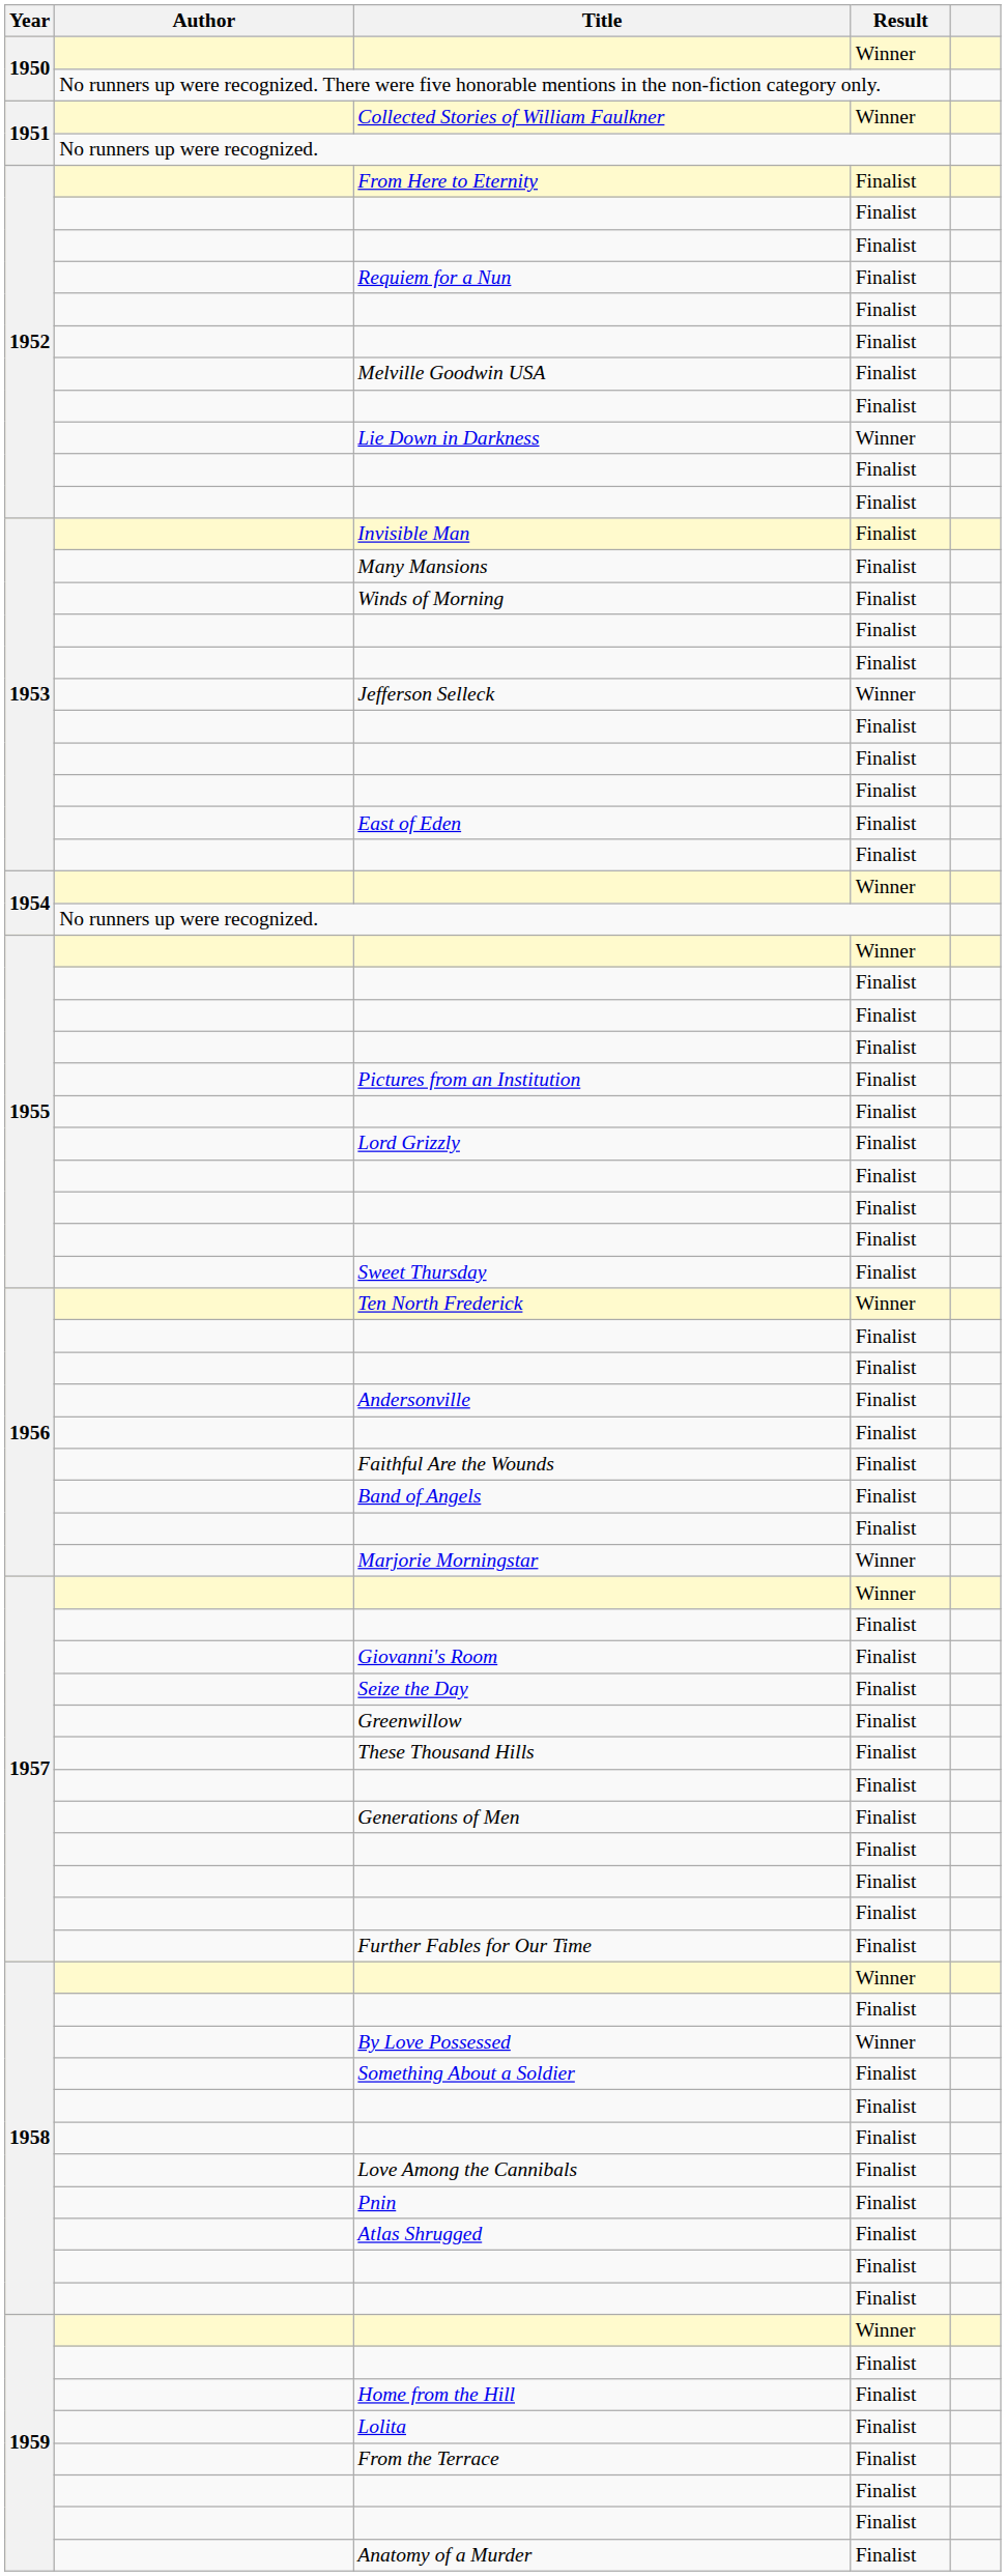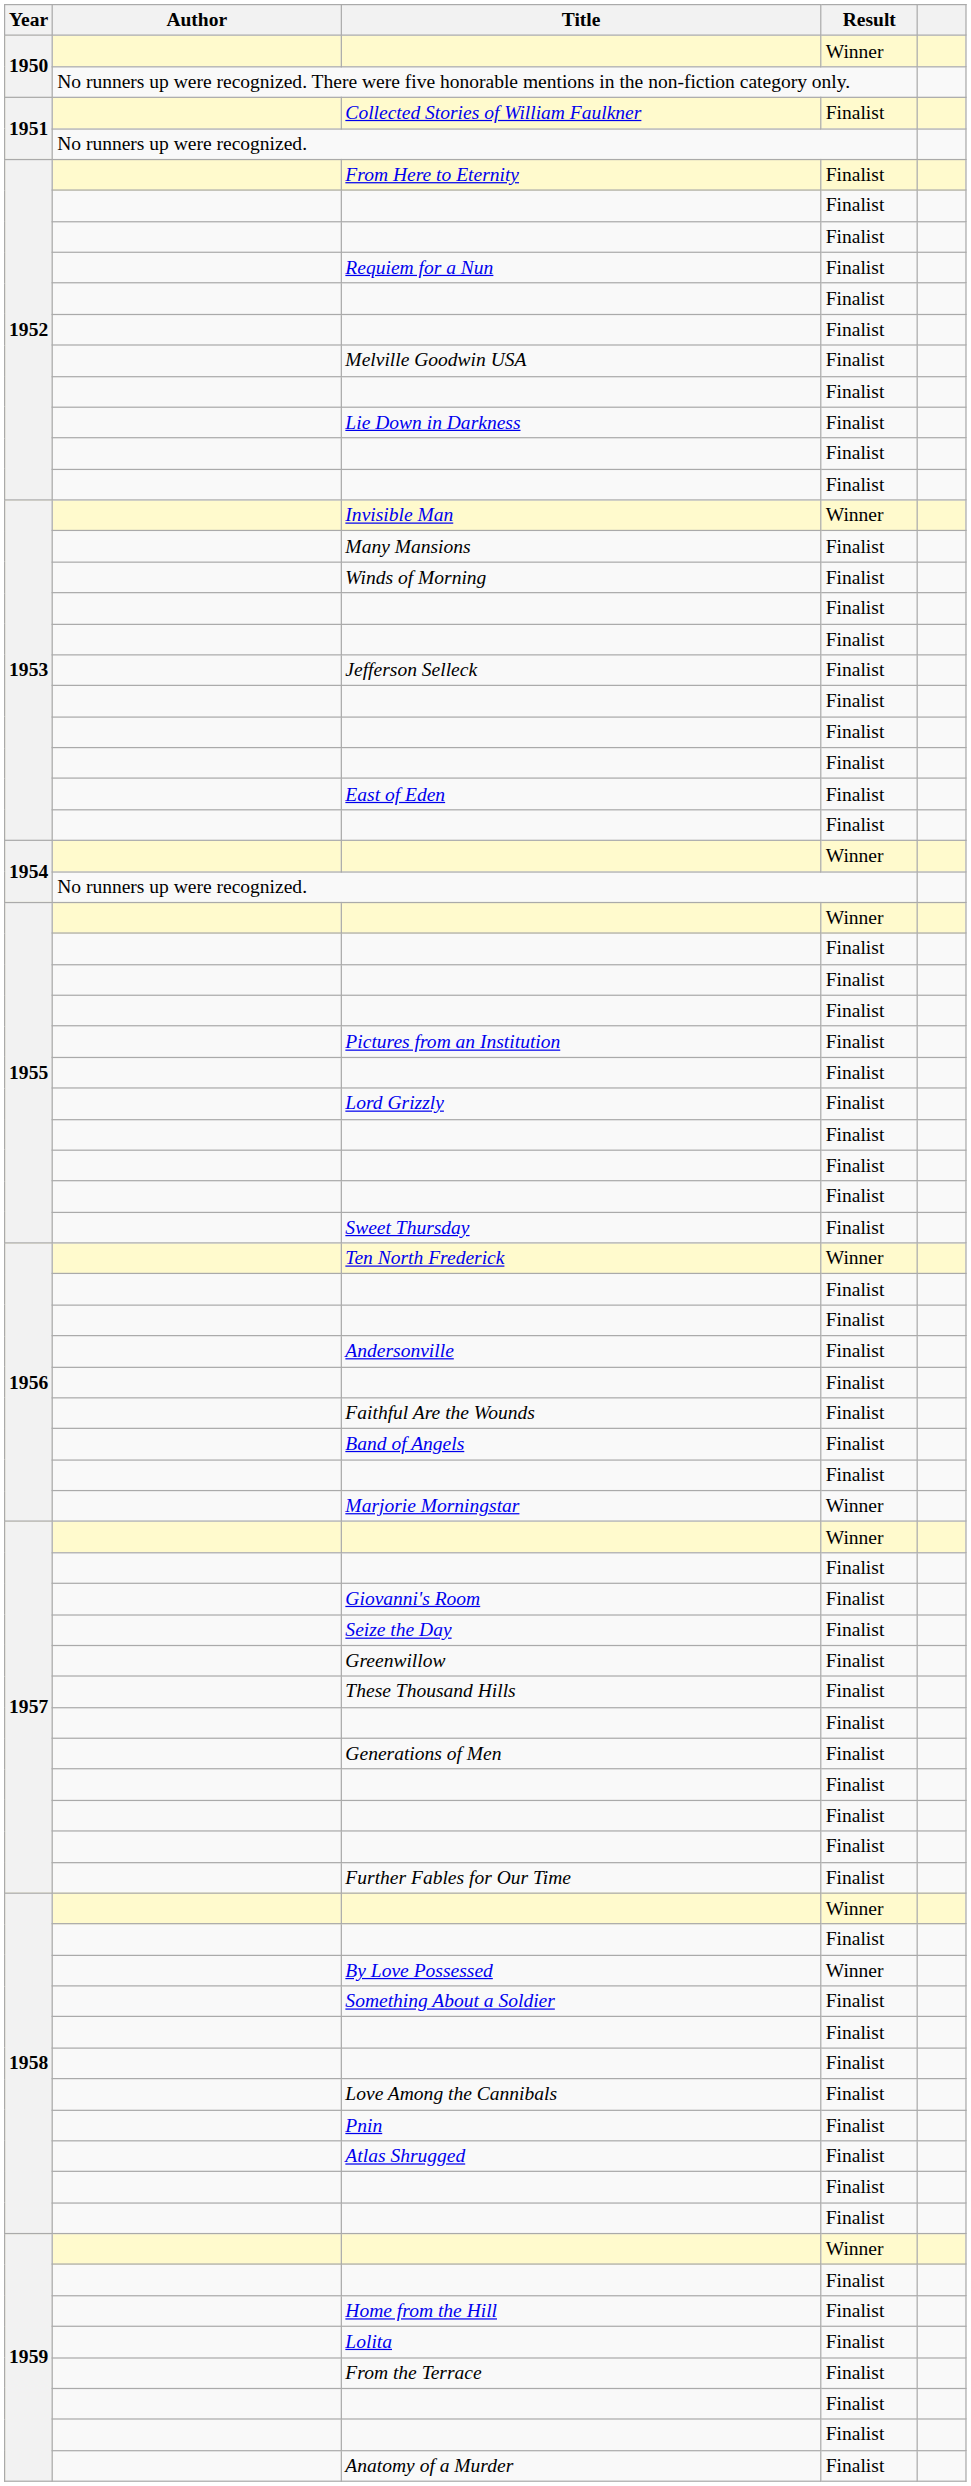Collected Stories of William Faulkner | Result: Winner -> Finalist
Lie Down in Darkness | Result: Winner -> Finalist
Invisible Man | Result: Finalist -> Winner
Jefferson Selleck | Result: Winner -> Finalist
